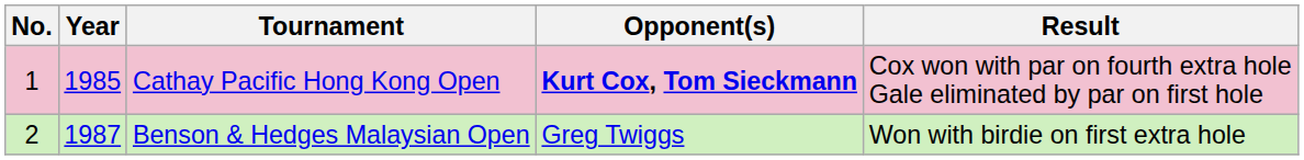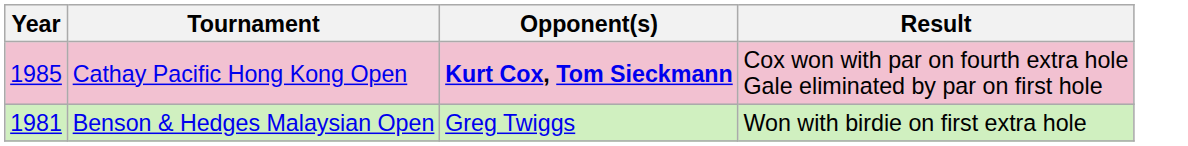- column: No. | 1 | 2
Benson & Hedges Malaysian Open | Year: 1987 -> 1981
